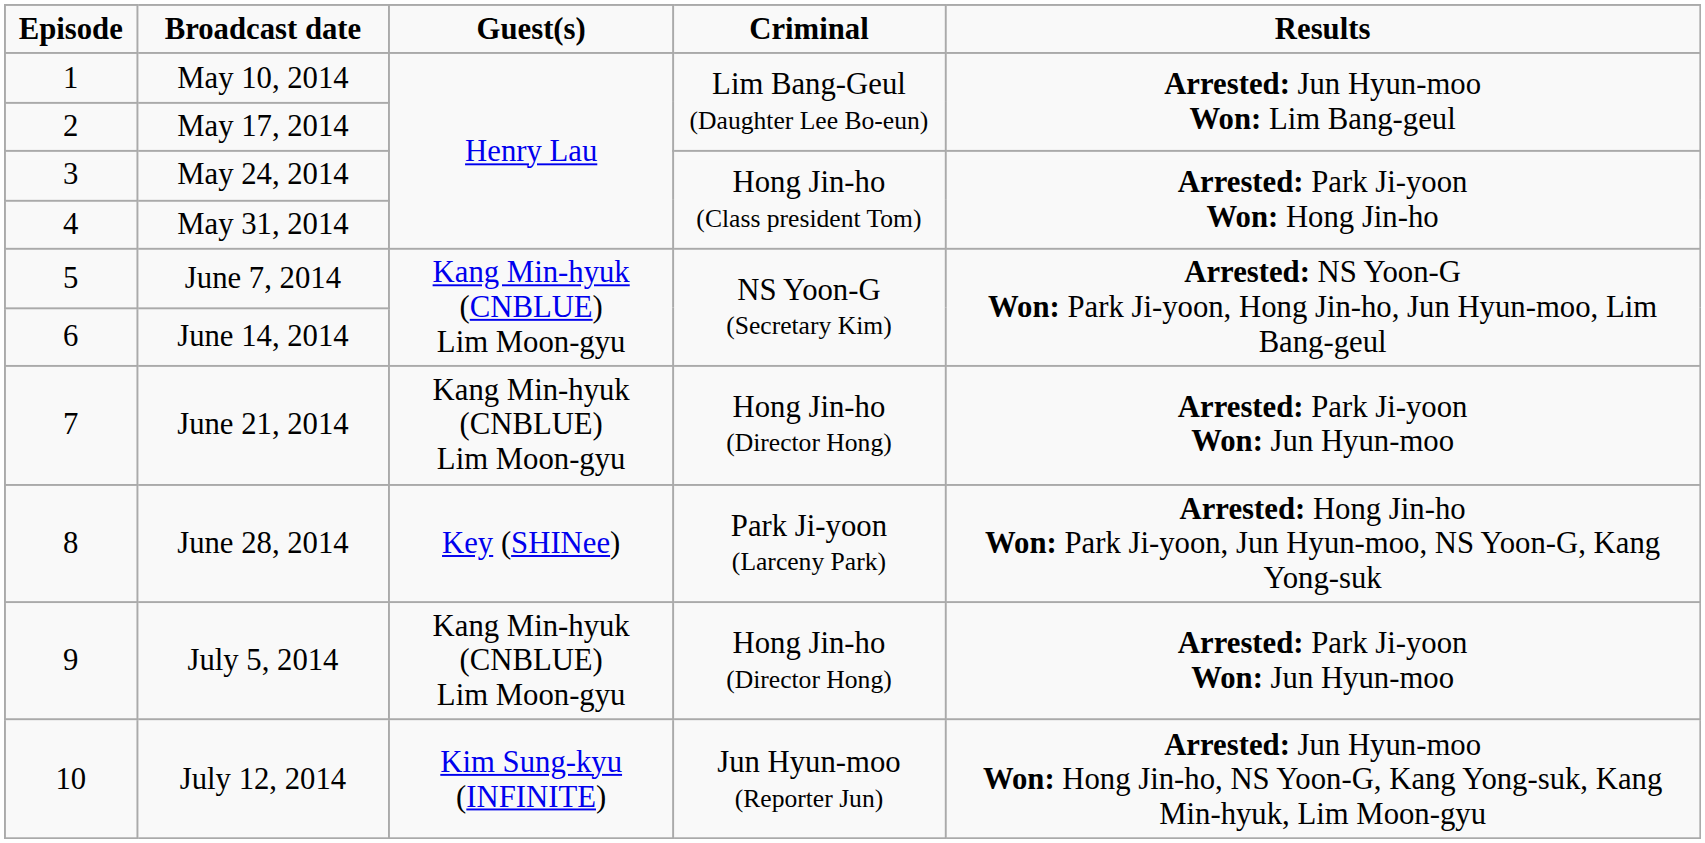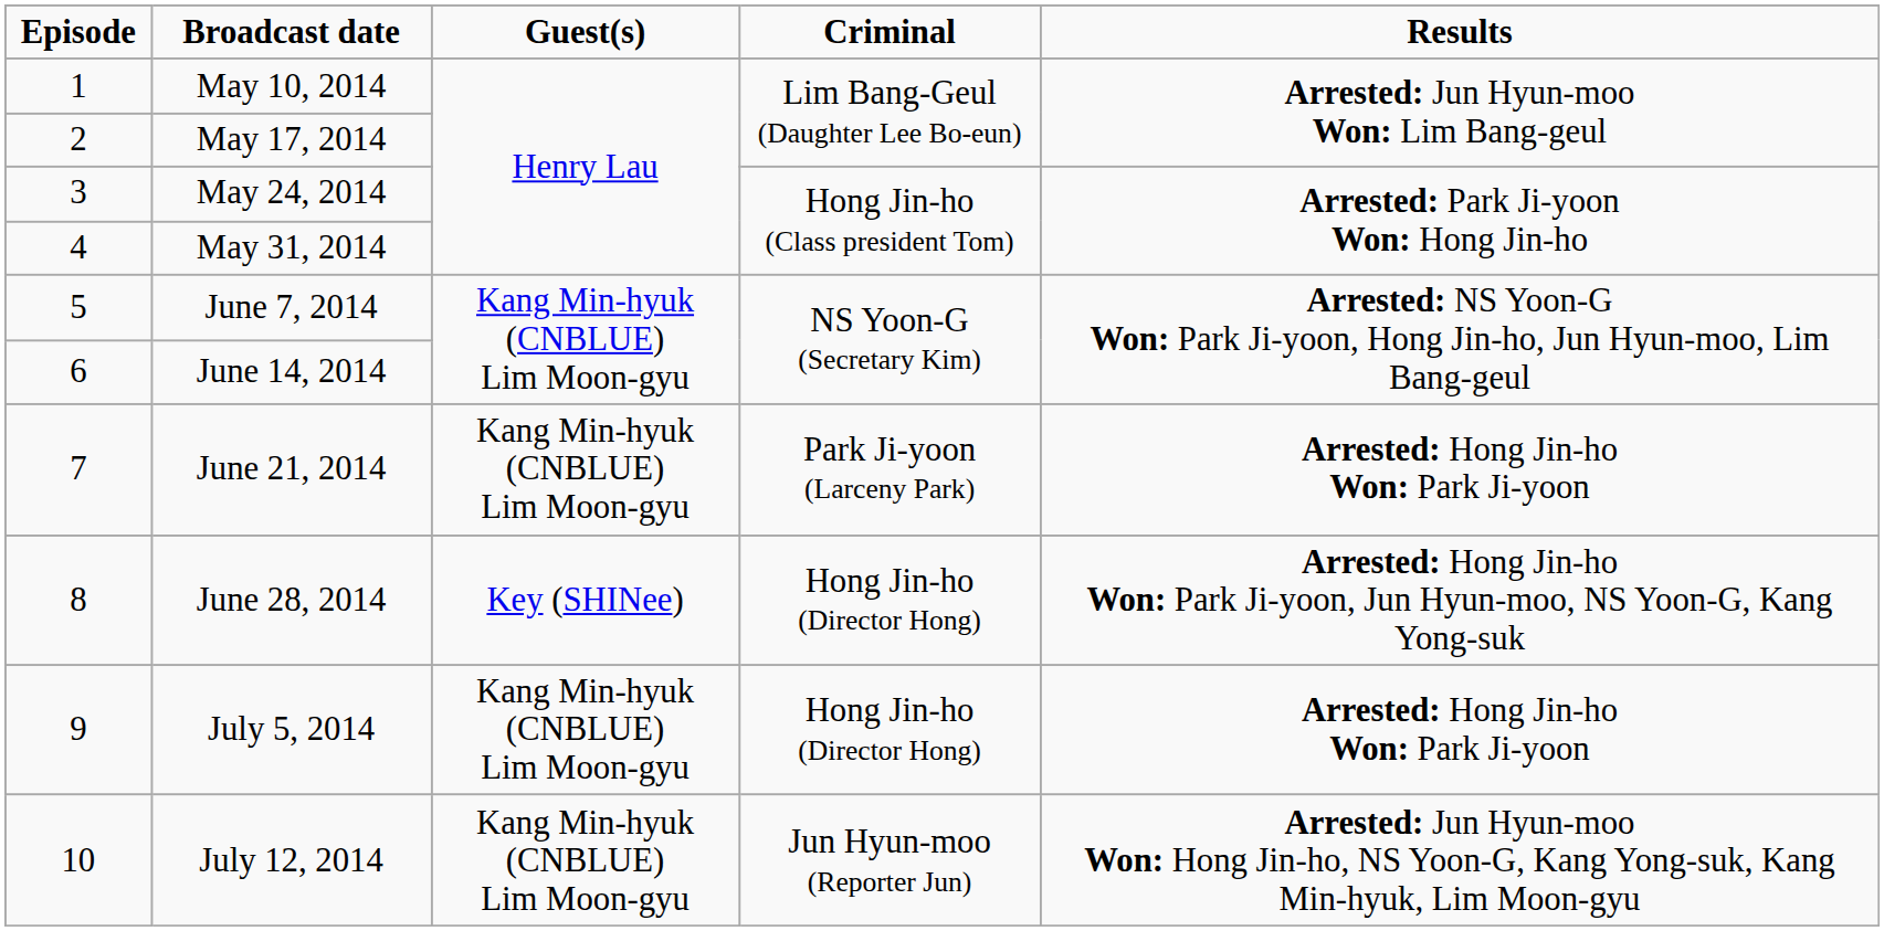June 21, 2014 | Criminal: Hong Jin-ho (Director Hong) -> Park Ji-yoon (Larceny Park)
June 21, 2014 | Results: Arrested: Park Ji-yoon Won: Jun Hyun-moo -> Arrested: Hong Jin-ho Won: Park Ji-yoon
June 28, 2014 | Criminal: Park Ji-yoon (Larceny Park) -> Hong Jin-ho (Director Hong)
July 5, 2014 | Results: Arrested: Park Ji-yoon Won: Jun Hyun-moo -> Arrested: Hong Jin-ho Won: Park Ji-yoon
July 12, 2014 | Guest(s): Kim Sung-kyu (INFINITE) -> Kang Min-hyuk (CNBLUE) Lim Moon-gyu
